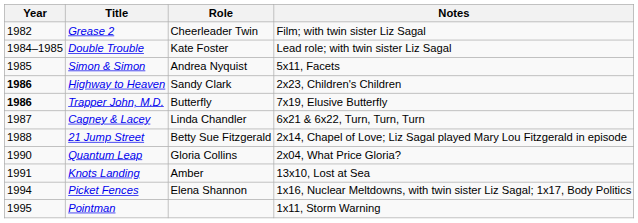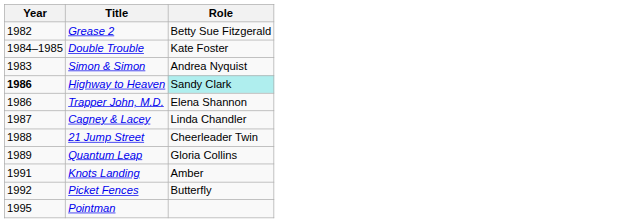- column: Notes | Film; with twin sister Liz Sagal | Lead role; with twin sister Liz Sagal | 5x11, Facets | 2x23, Children's Children | 7x19, Elusive Butterfly | 6x21 & 6x22, Turn, Turn, Turn | 2x14, Chapel of Love; Liz Sagal played Mary Lou Fitzgerald in episode | 2x04, What Price Gloria? | 13x10, Lost at Sea | 1x16, Nuclear Meltdowns, with twin sister Liz Sagal; 1x17, Body Politics | 1x11, Storm Warning
Grease 2 | Role: Cheerleader Twin -> Betty Sue Fitzgerald
Simon & Simon | Year: 1985 -> 1983
Highway to Heaven | Role: no background -> paleturquoise background
Trapper John, M.D. | Year: bold -> normal
Trapper John, M.D. | Role: Butterfly -> Elena Shannon
21 Jump Street | Role: Betty Sue Fitzgerald -> Cheerleader Twin
Quantum Leap | Year: 1990 -> 1989
Picket Fences | Year: 1994 -> 1992
Picket Fences | Role: Elena Shannon -> Butterfly
